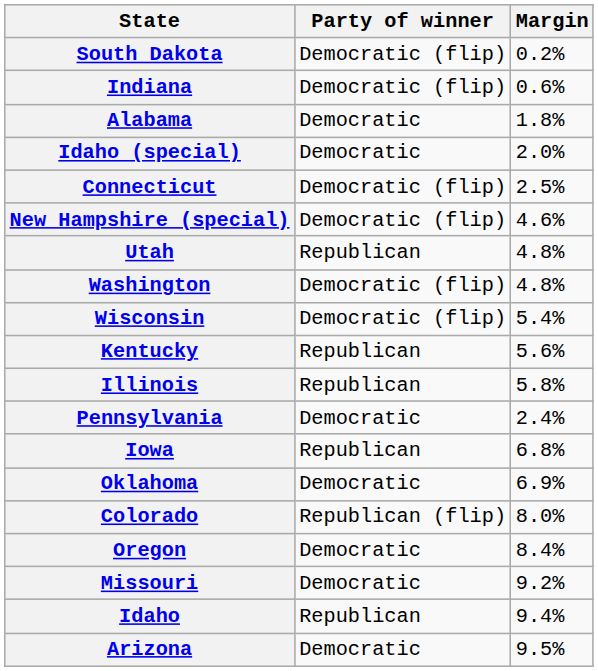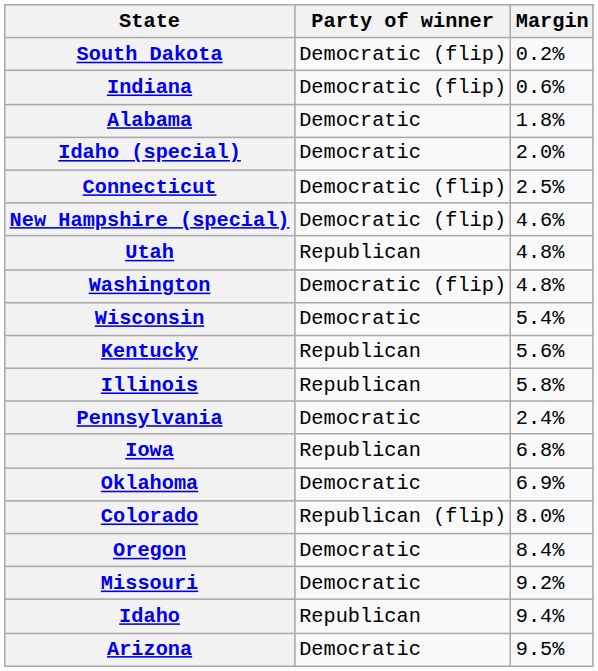Wisconsin | Party of winner: Democratic (flip) -> Democratic
